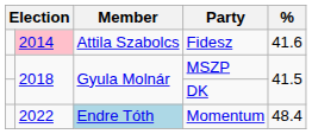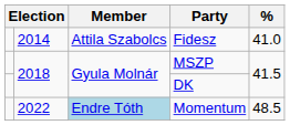Fidesz | column 2: pink background -> no background
Fidesz | %: 41.6 -> 41.0
Momentum | %: 48.4 -> 48.5
